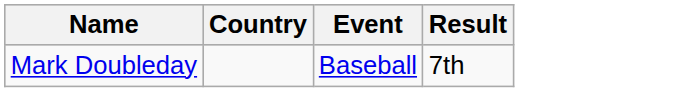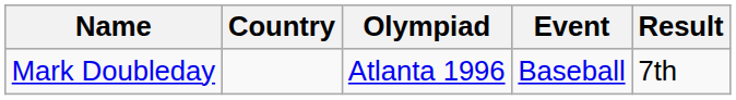+ column: Olympiad | Atlanta 1996
